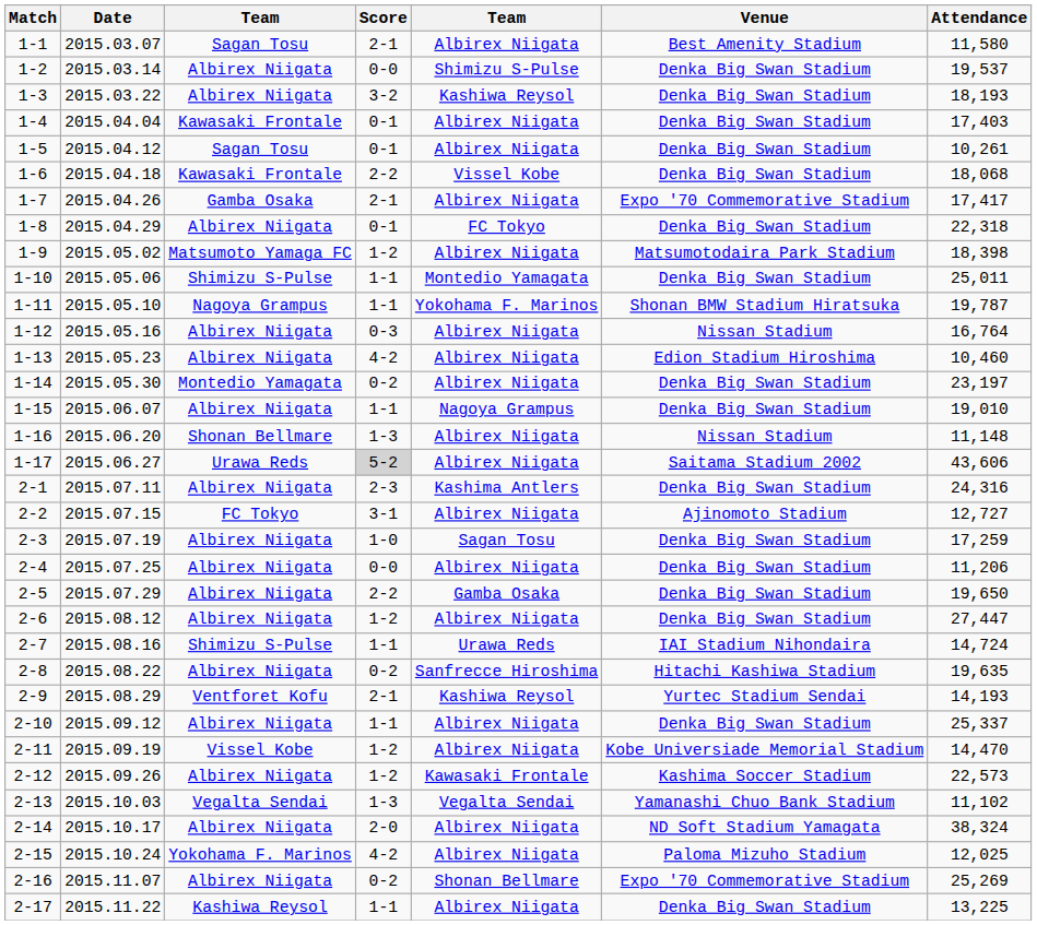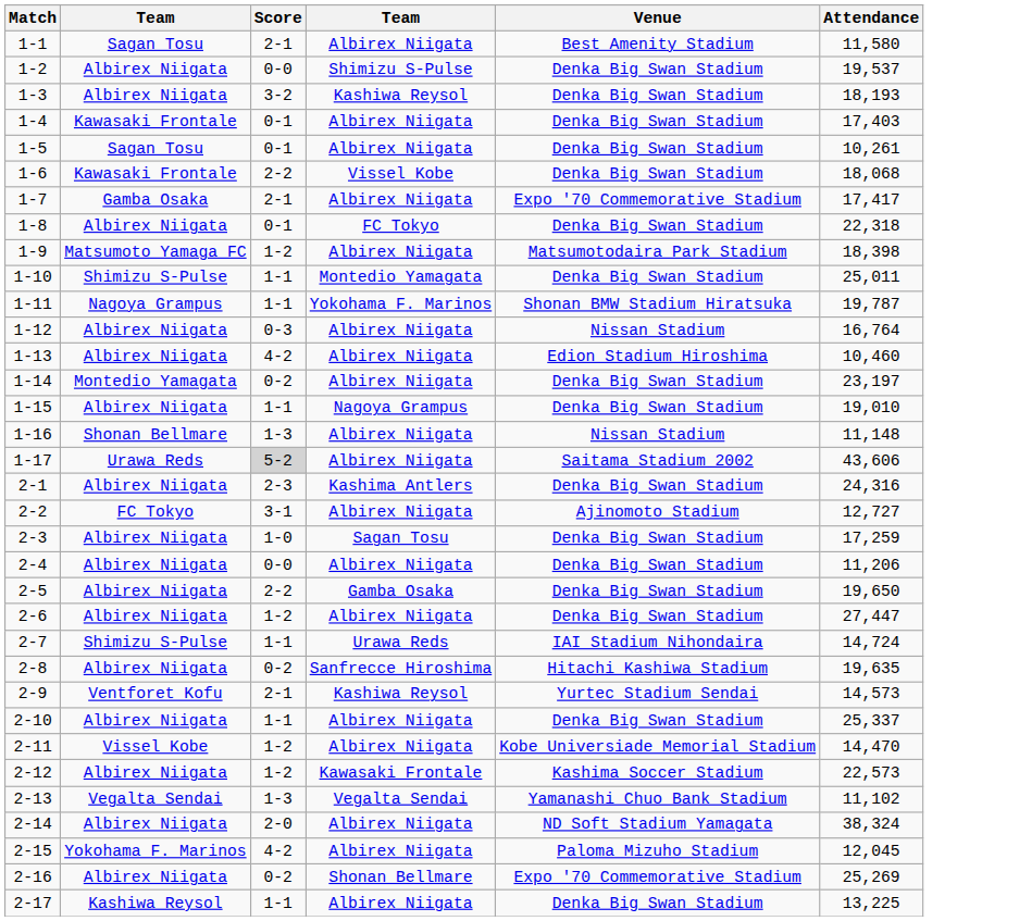- column: Date | 2015.03.07 | 2015.03.14 | 2015.03.22 | 2015.04.04 | 2015.04.12 | 2015.04.18 | 2015.04.26 | 2015.04.29 | 2015.05.02 | 2015.05.06 | 2015.05.10 | 2015.05.16 | 2015.05.23 | 2015.05.30 | 2015.06.07 | 2015.06.20 | 2015.06.27 | 2015.07.11 | 2015.07.15 | 2015.07.19 | 2015.07.25 | 2015.07.29 | 2015.08.12 | 2015.08.16 | 2015.08.22 | 2015.08.29 | 2015.09.12 | 2015.09.19 | 2015.09.26 | 2015.10.03 | 2015.10.17 | 2015.10.24 | 2015.11.07 | 2015.11.22
2-9 | Attendance: 14,193 -> 14,573
2-15 | Attendance: 12,025 -> 12,045
